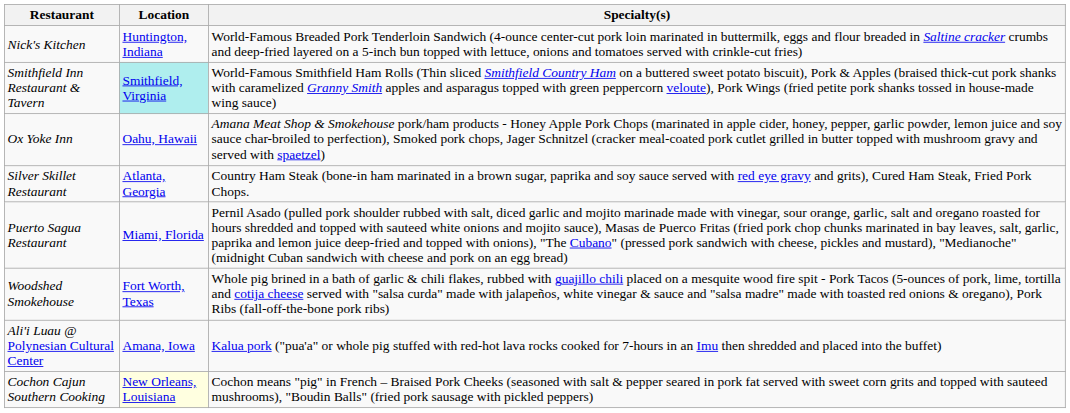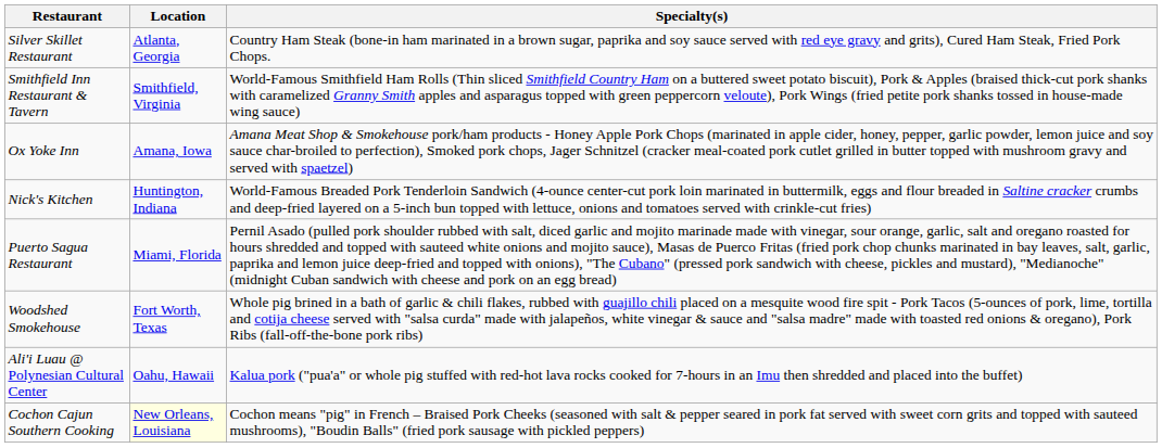rows swapped: Silver Skillet Restaurant <-> Nick's Kitchen
Smithfield Inn Restaurant & Tavern | Location: paleturquoise background -> no background
Ox Yoke Inn | Location: Oahu, Hawaii -> Amana, Iowa
Ali'i Luau @ Polynesian Cultural Center | Location: Amana, Iowa -> Oahu, Hawaii
